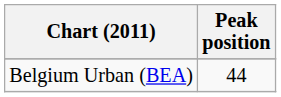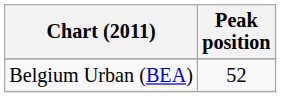Belgium Urban (BEA) | Peak position: 44 -> 52
